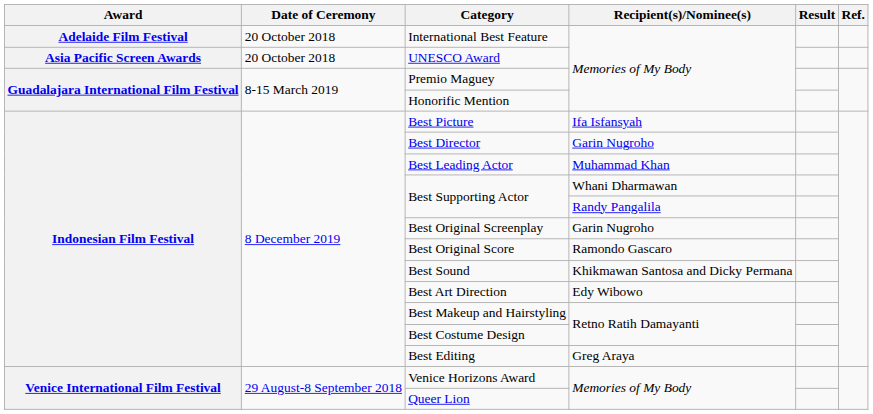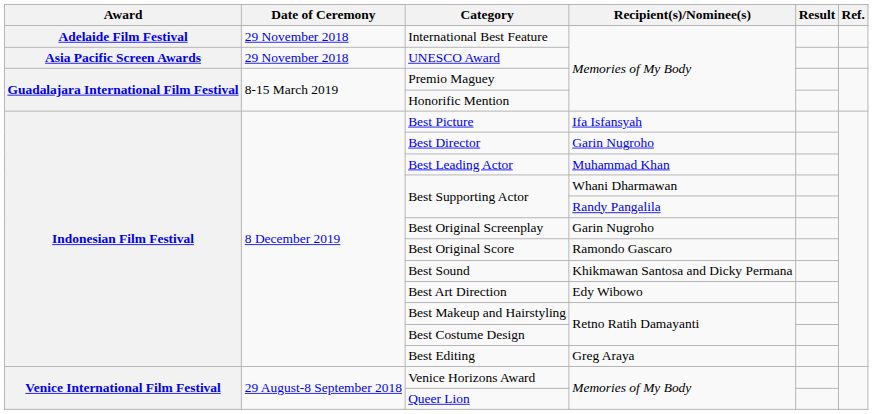International Best Feature | Date of Ceremony: 20 October 2018 -> 29 November 2018
UNESCO Award | Date of Ceremony: 20 October 2018 -> 29 November 2018
